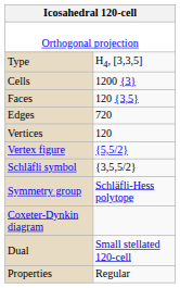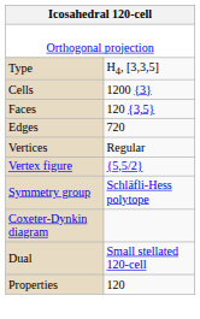Vertices | column 2: 120 -> Regular
- row: Schläfli symbol | {3,5,5/2}
Properties | column 2: Regular -> 120
